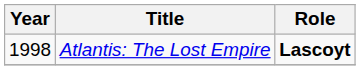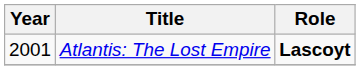Atlantis: The Lost Empire | Year: 1998 -> 2001
